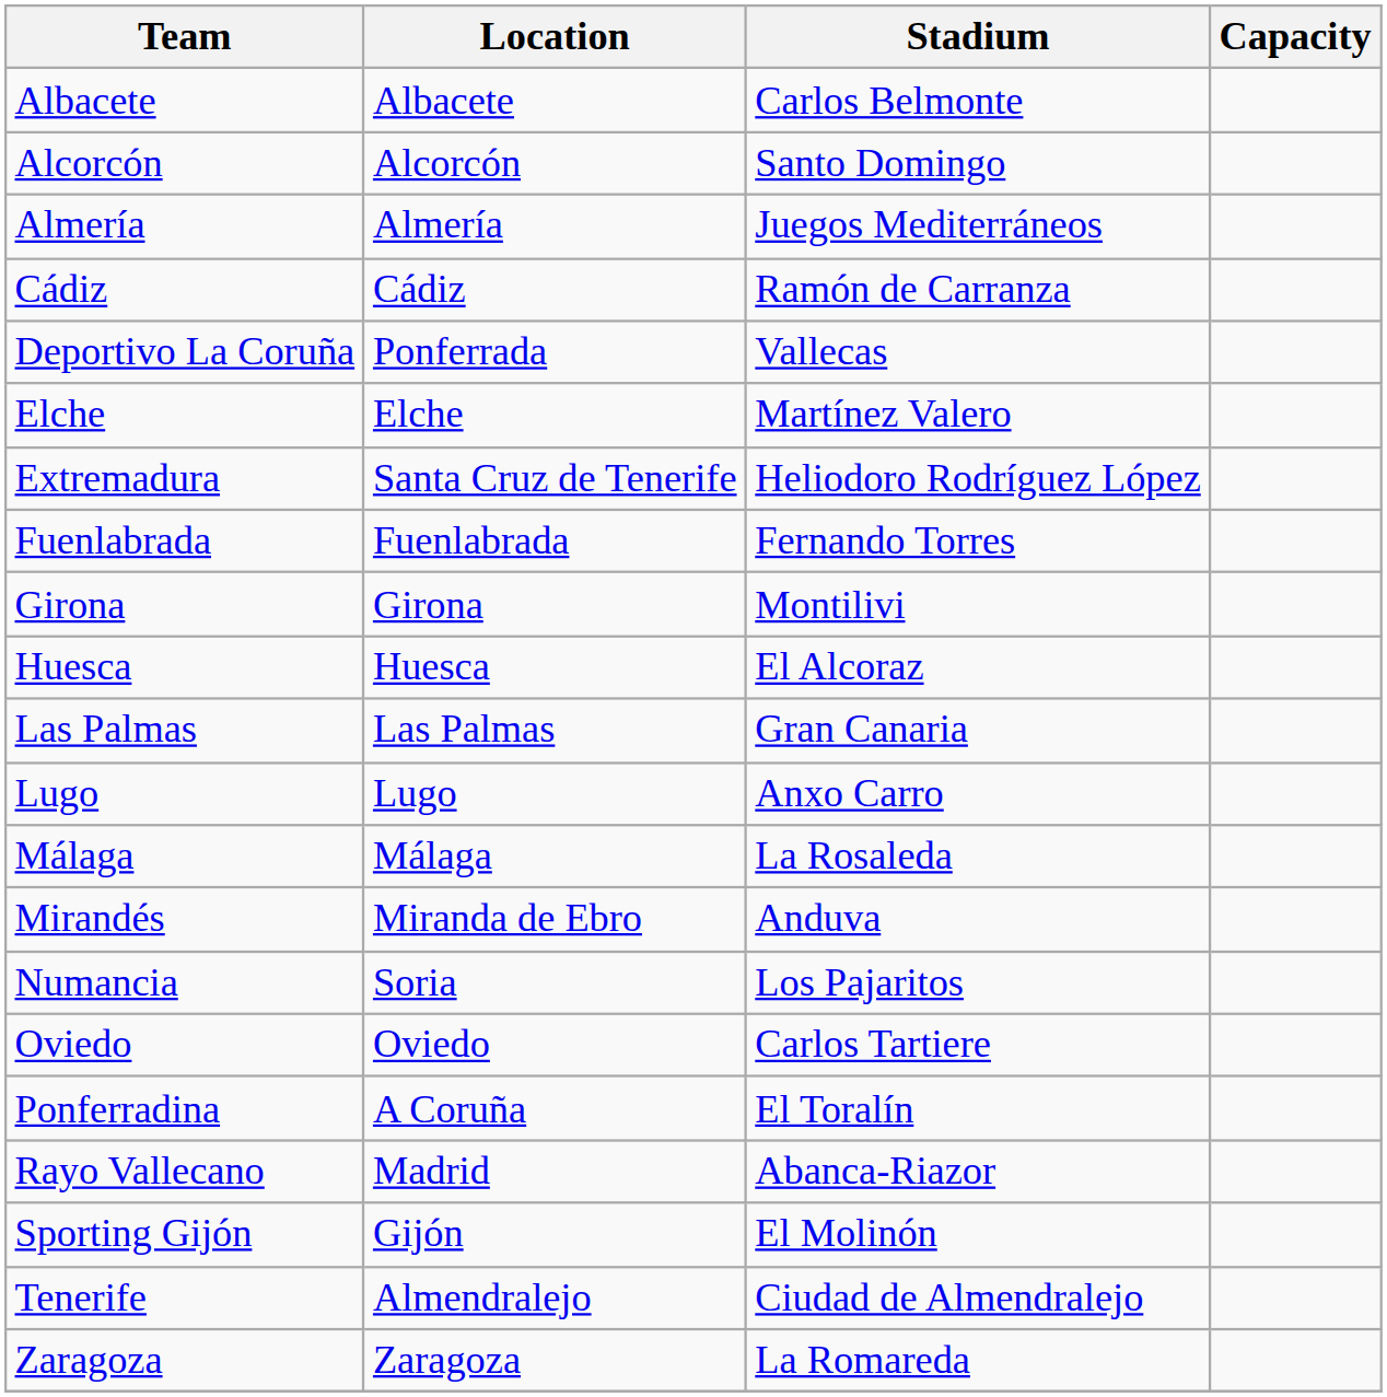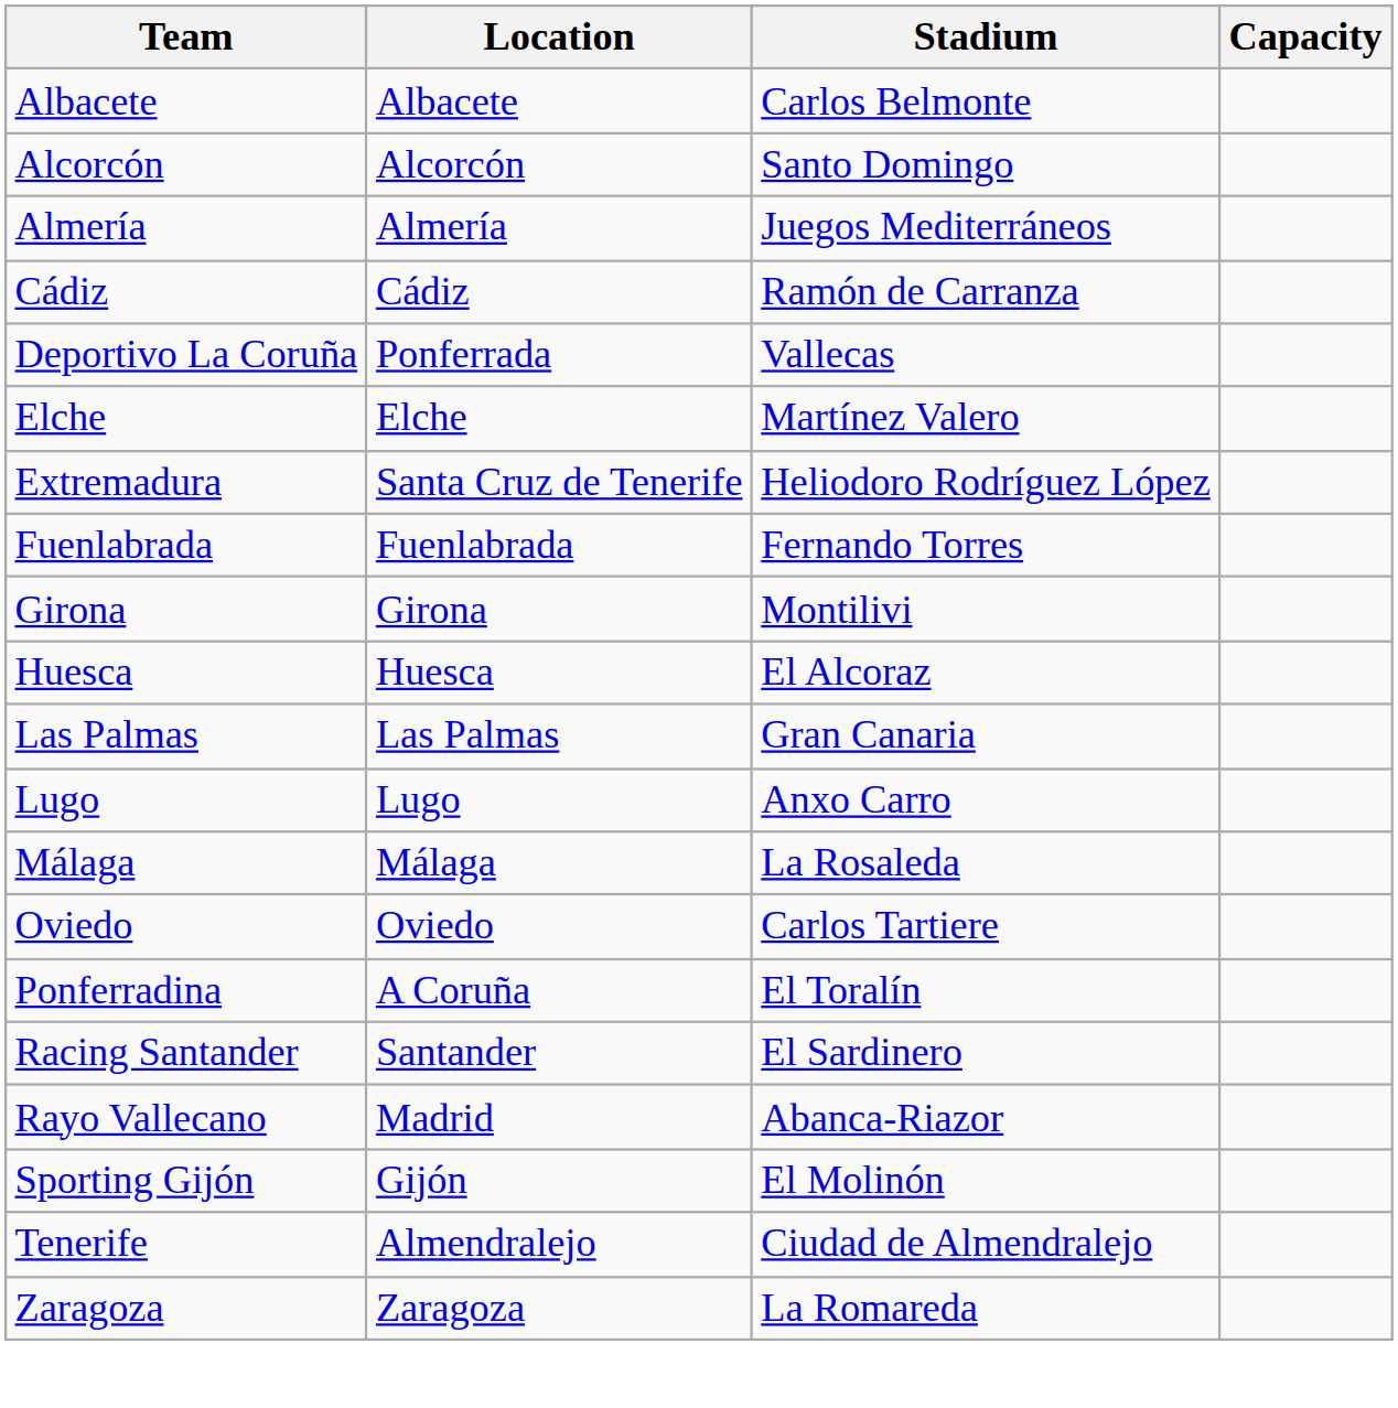- row: Mirandés | Miranda de Ebro | Anduva
- row: Numancia | Soria | Los Pajaritos
+ row: Racing Santander | Santander | El Sardinero
